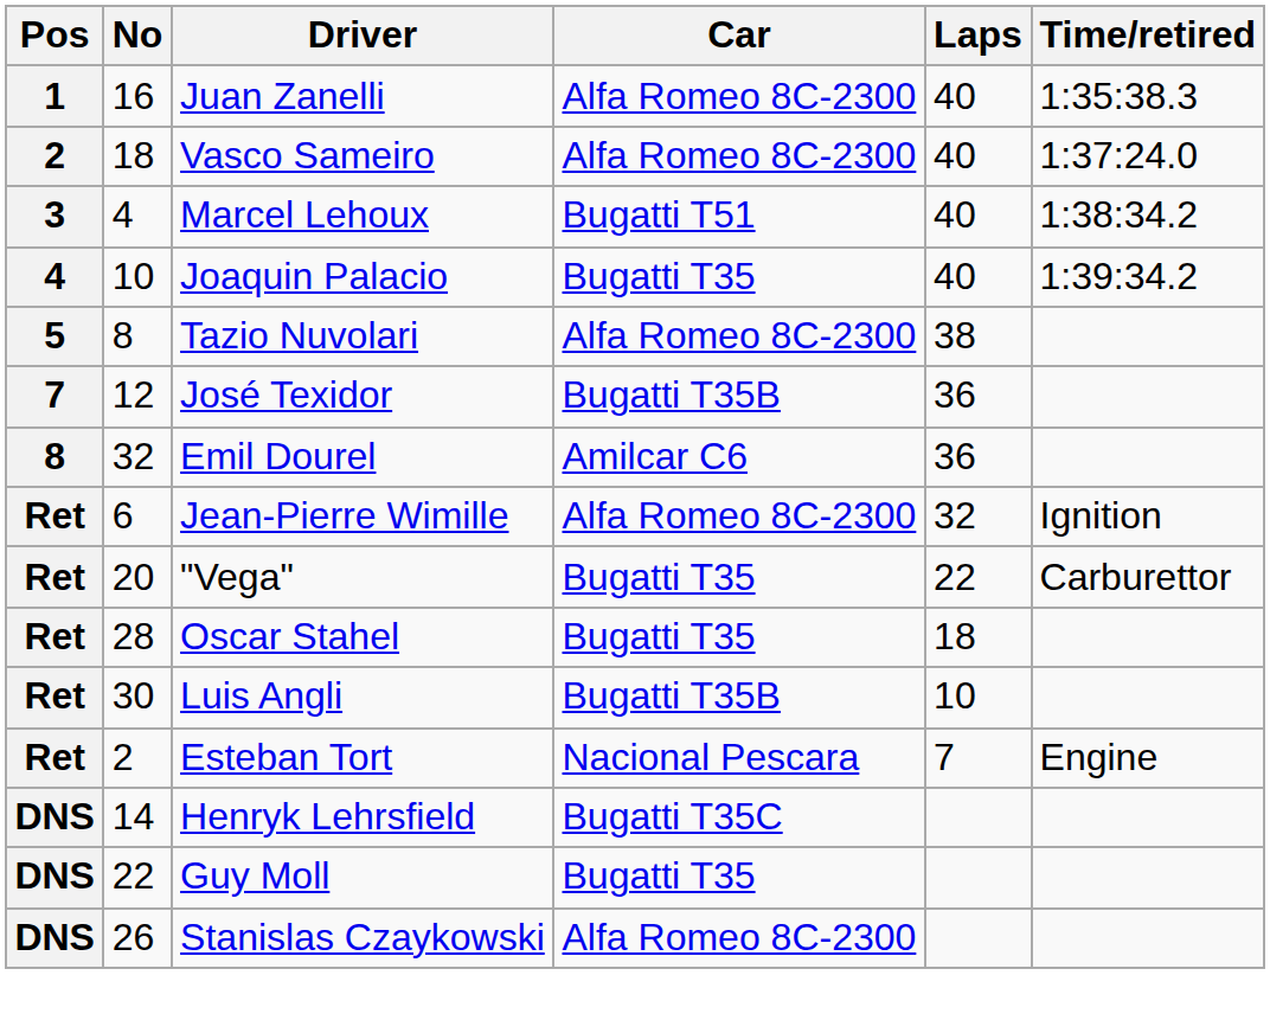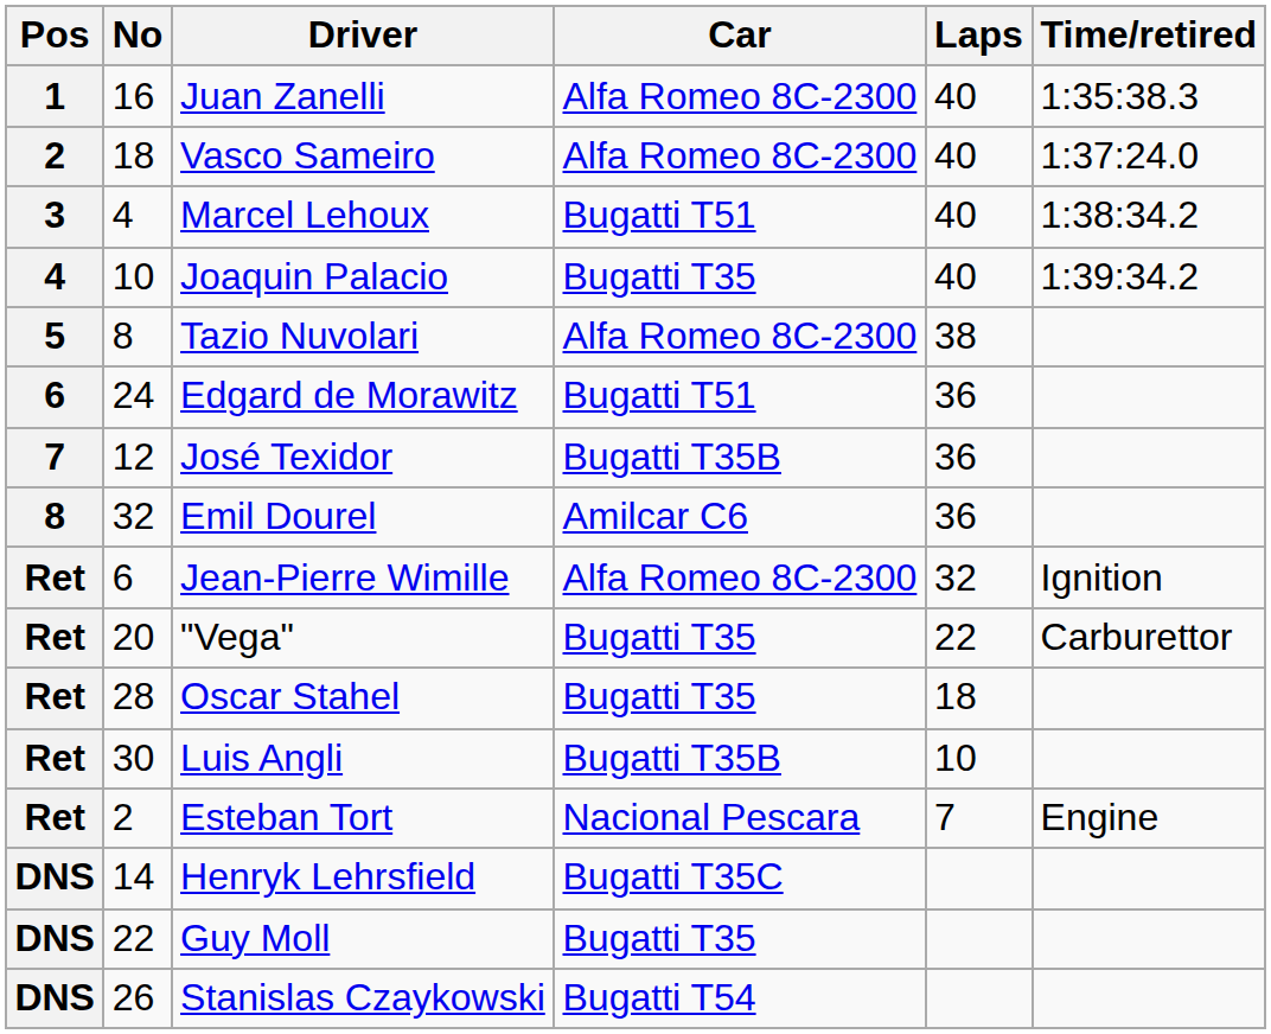+ row: 6 | 24 | Edgard de Morawitz | Bugatti T51 | 36
Stanislas Czaykowski | Car: Alfa Romeo 8C-2300 -> Bugatti T54
